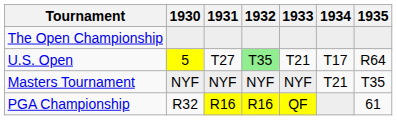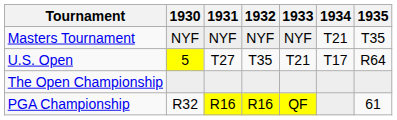rows swapped: Masters Tournament <-> The Open Championship
U.S. Open | 1932: lightgreen background -> no background
